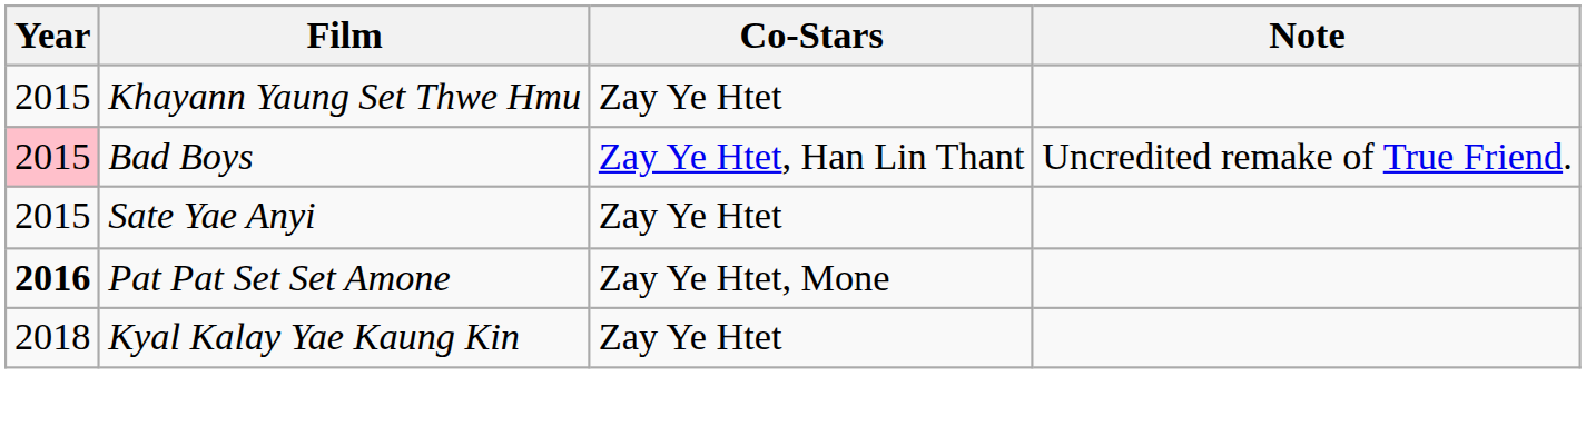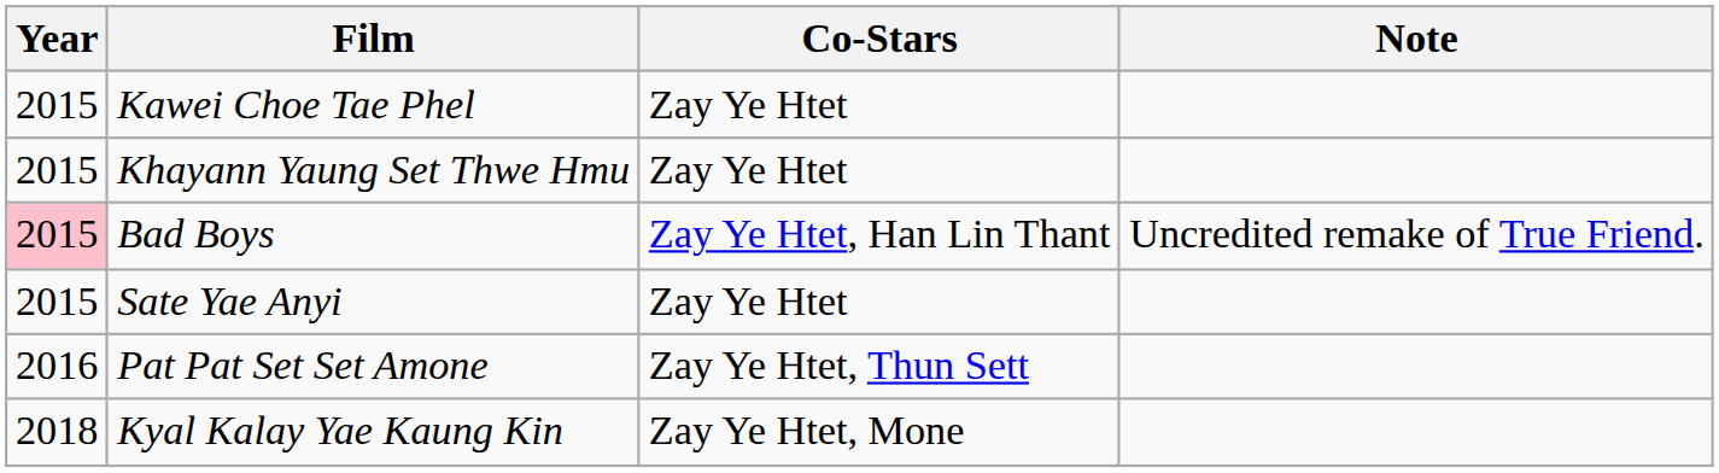+ row: 2015 | Kawei Choe Tae Phel | Zay Ye Htet
Pat Pat Set Set Amone | Year: bold -> normal
Pat Pat Set Set Amone | Co-Stars: Zay Ye Htet, Mone -> Zay Ye Htet, Thun Sett
Kyal Kalay Yae Kaung Kin | Co-Stars: Zay Ye Htet -> Zay Ye Htet, Mone
